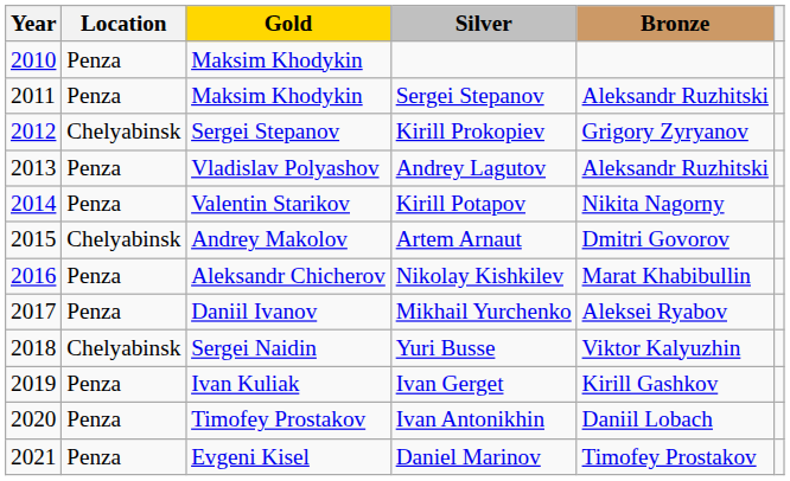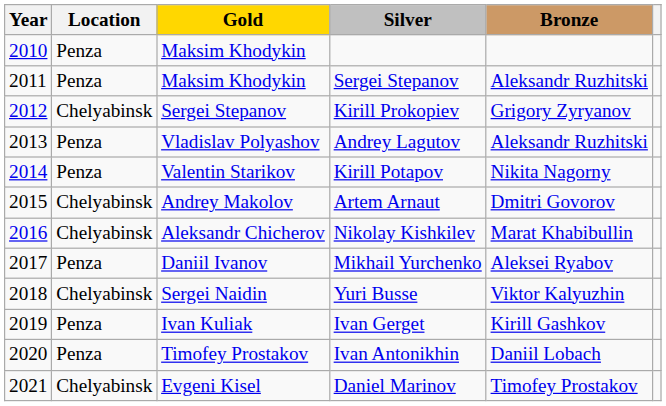Nikolay Kishkilev | Location: Penza -> Chelyabinsk
Daniel Marinov | Location: Penza -> Chelyabinsk
